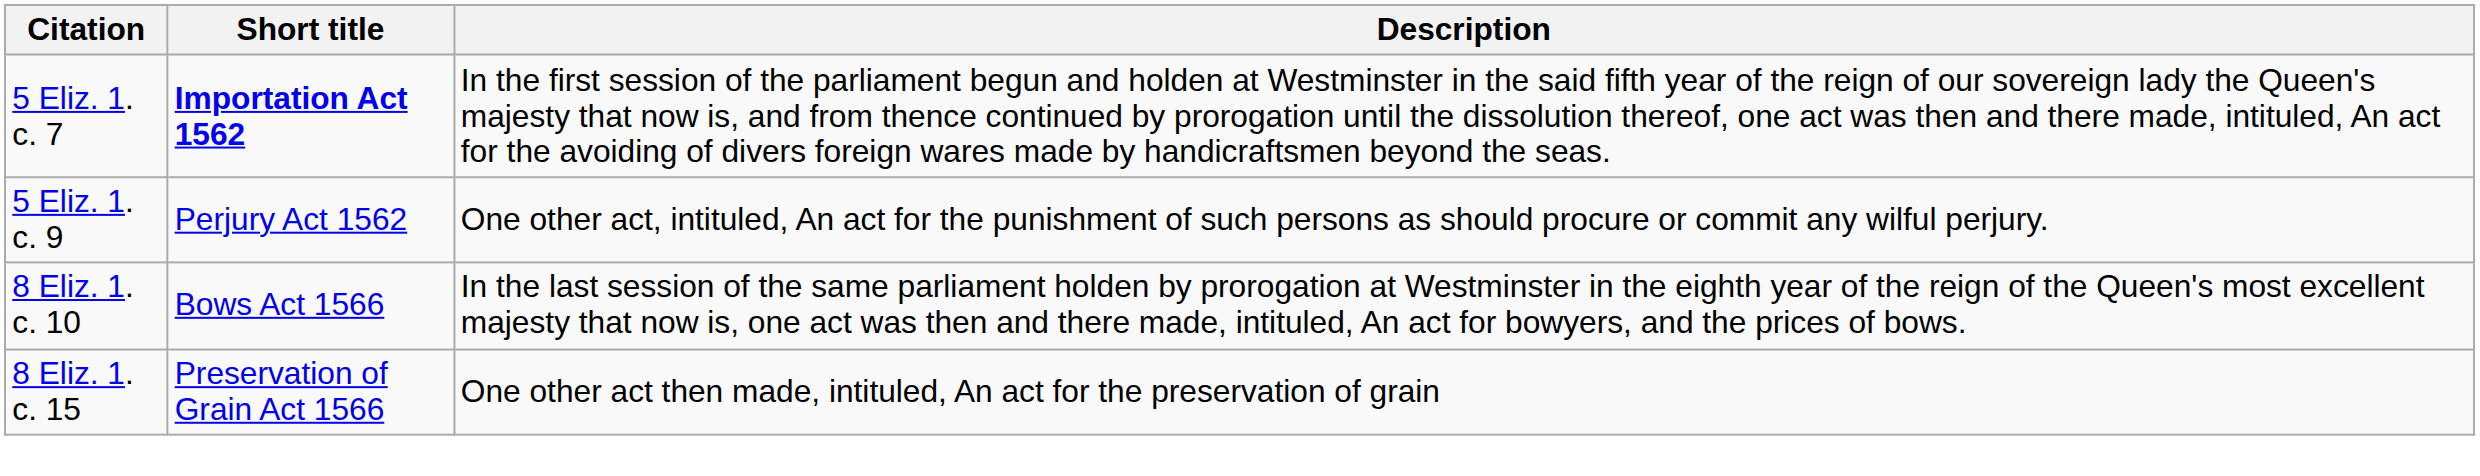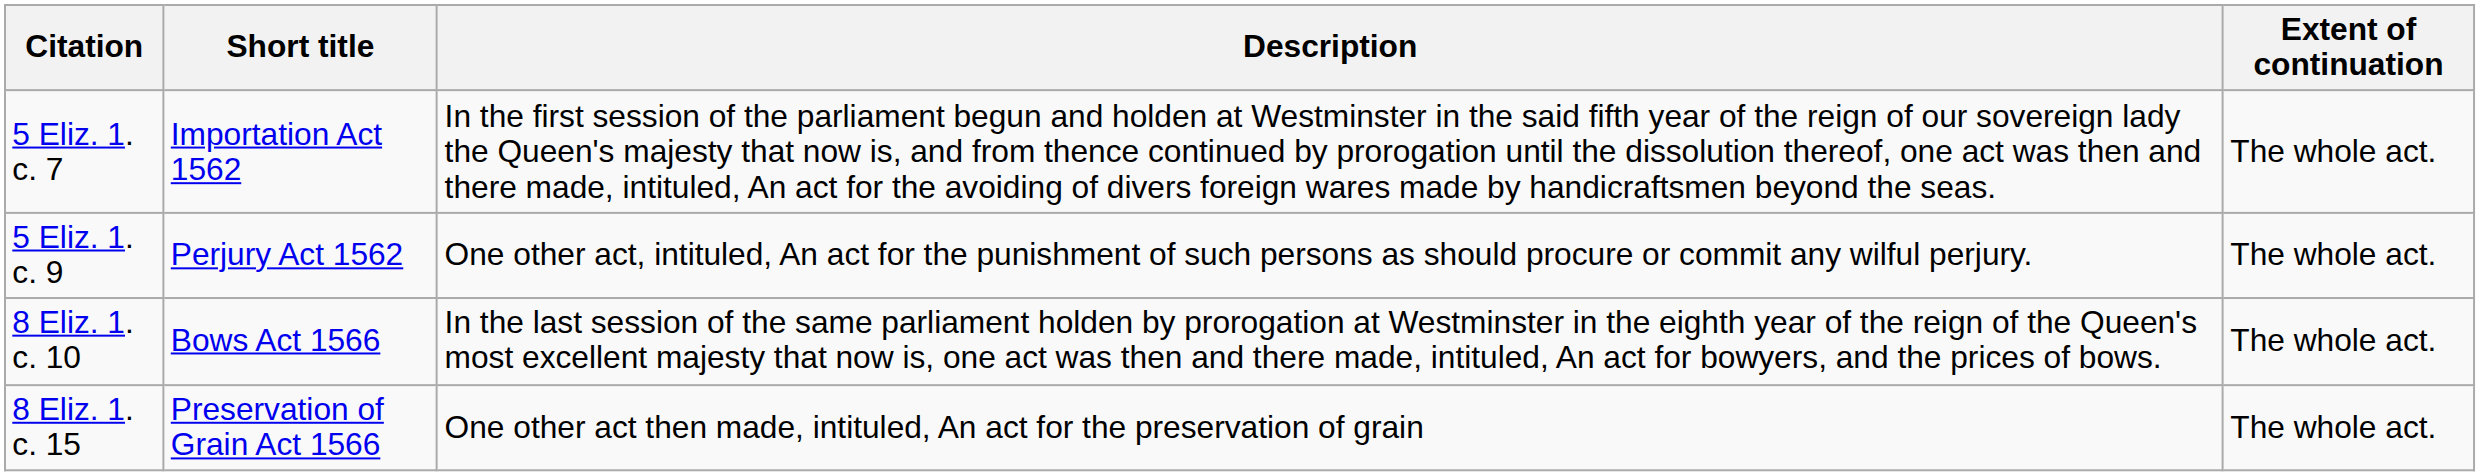+ column: Extent of continuation | The whole act. | The whole act. | The whole act. | The whole act.
5 Eliz. 1. c. 7 | Short title: bold -> normal
